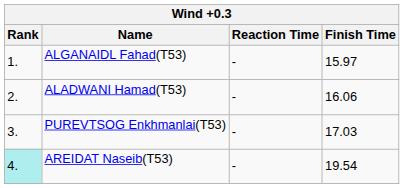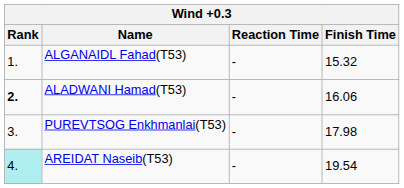ALGANAIDL Fahad(T53) | Finish Time: 15.97 -> 15.32
ALADWANI Hamad(T53) | Rank: normal -> bold
PUREVTSOG Enkhmanlai(T53) | Finish Time: 17.03 -> 17.98
